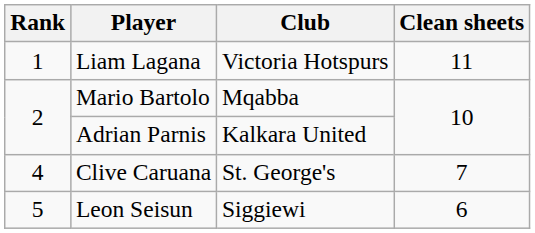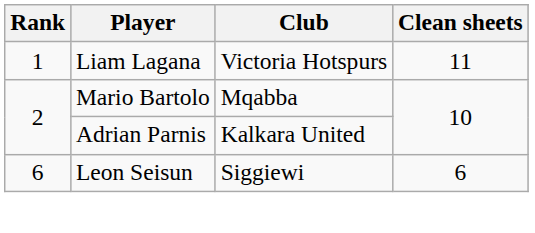- row: 4 | Clive Caruana | St. George's | 7
Leon Seisun | Rank: 5 -> 6
